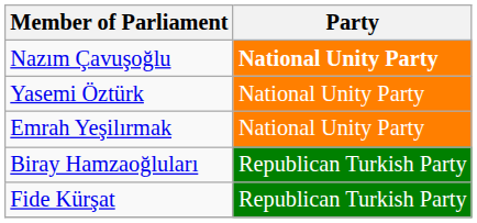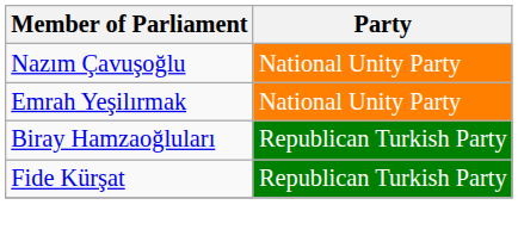Nazım Çavuşoğlu | Party: bold -> normal
- row: Yasemi Öztürk | National Unity Party
